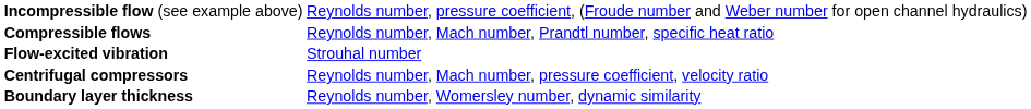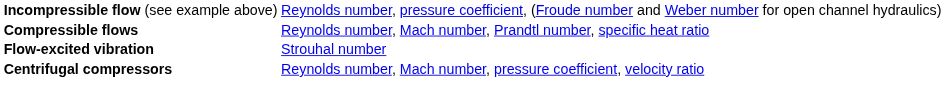- row: Boundary layer thickness | Reynolds number, Womersley number, dynamic similarity
